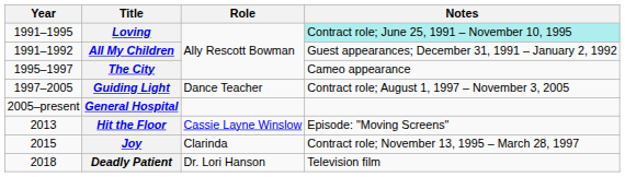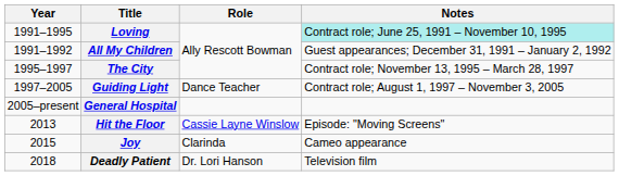The City | Notes: Cameo appearance -> Contract role; November 13, 1995 – March 28, 1997
Joy | Notes: Contract role; November 13, 1995 – March 28, 1997 -> Cameo appearance
